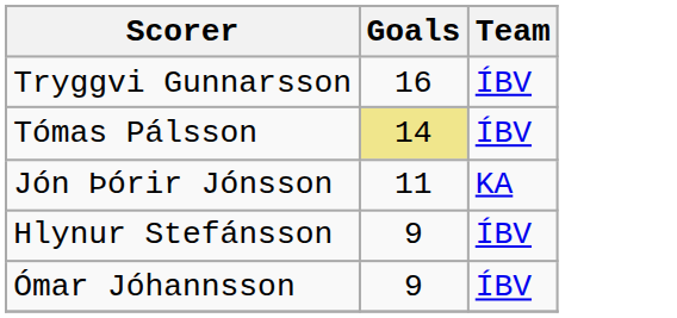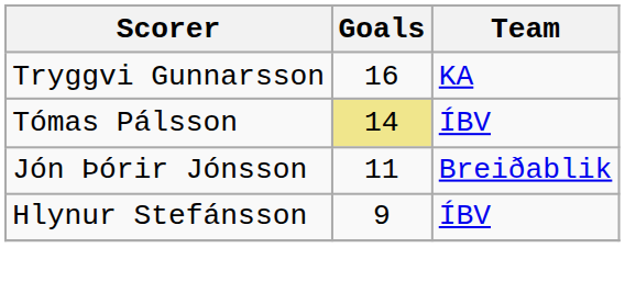Tryggvi Gunnarsson | Team: ÍBV -> KA
Jón Þórir Jónsson | Team: KA -> Breiðablik
- row: Ómar Jóhannsson | 9 | ÍBV
